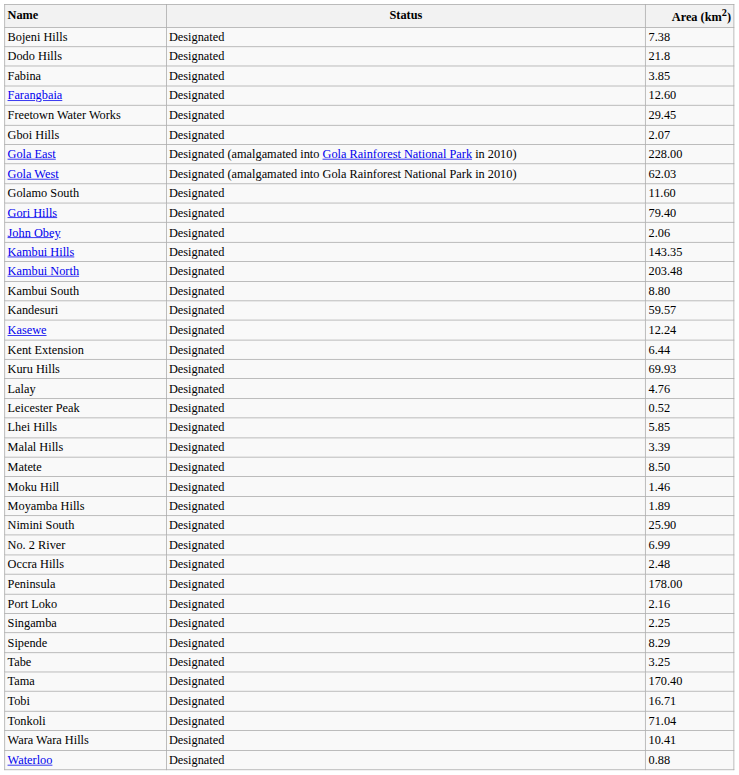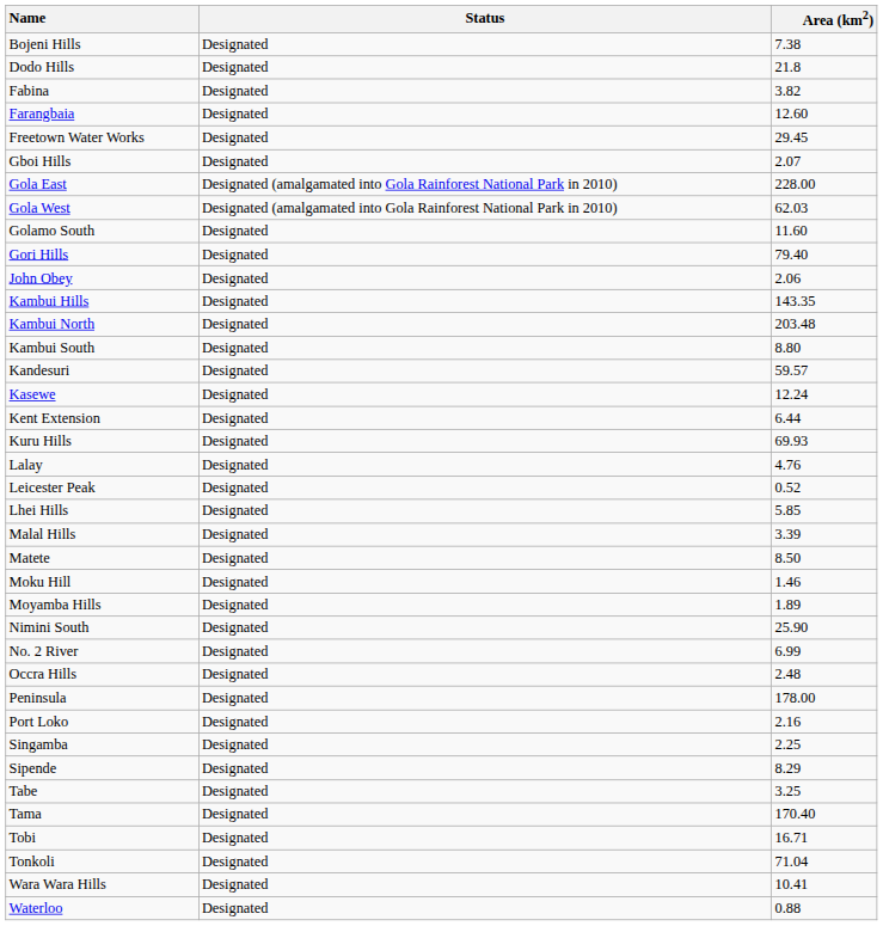Fabina | Area (km2): 3.85 -> 3.82
